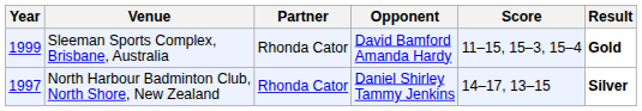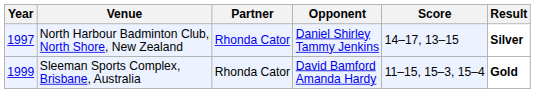rows swapped: North Harbour Badminton Club, North Shore, New Zealand <-> Sleeman Sports Complex, Brisbane, Australia
